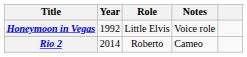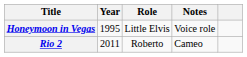Honeymoon in Vegas | Year: 1992 -> 1995
Rio 2 | Year: 2014 -> 2011
